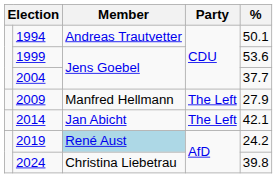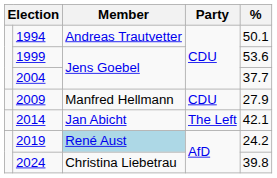2009 | Party: The Left -> CDU
